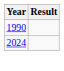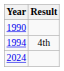+ row: 1994 | 4th
